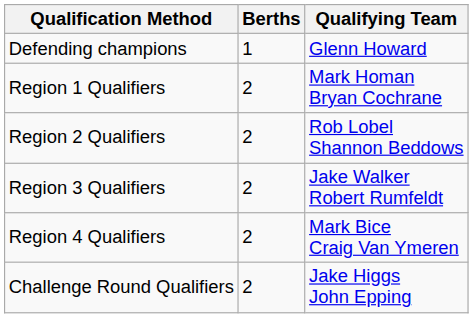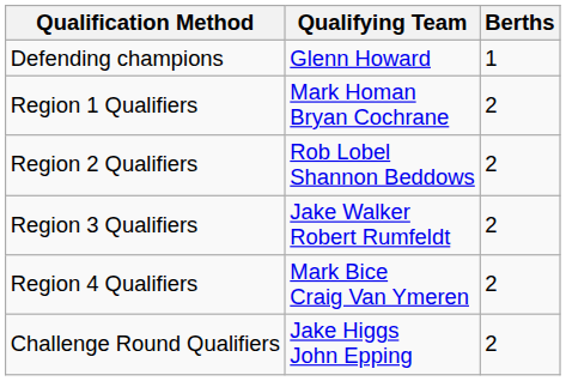columns swapped: Berths <-> Qualifying Team
